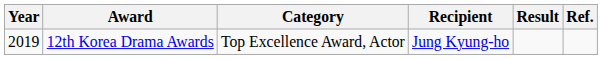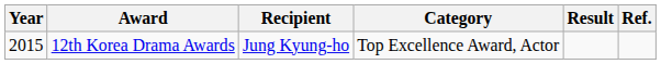columns swapped: Category <-> Recipient
12th Korea Drama Awards | Year: 2019 -> 2015
